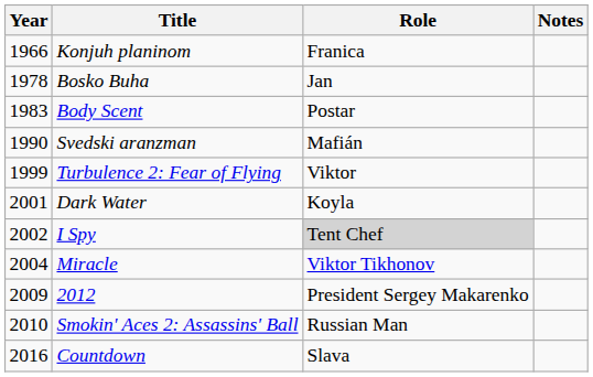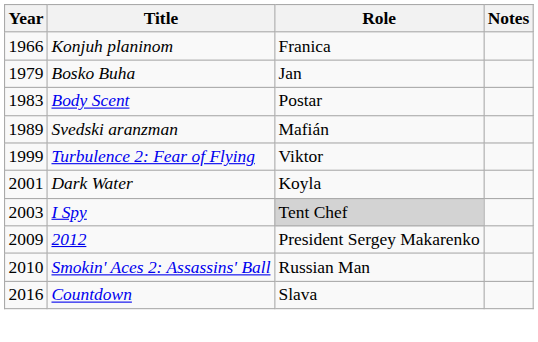Bosko Buha | Year: 1978 -> 1979
Svedski aranzman | Year: 1990 -> 1989
I Spy | Year: 2002 -> 2003
- row: 2004 | Miracle | Viktor Tikhonov
